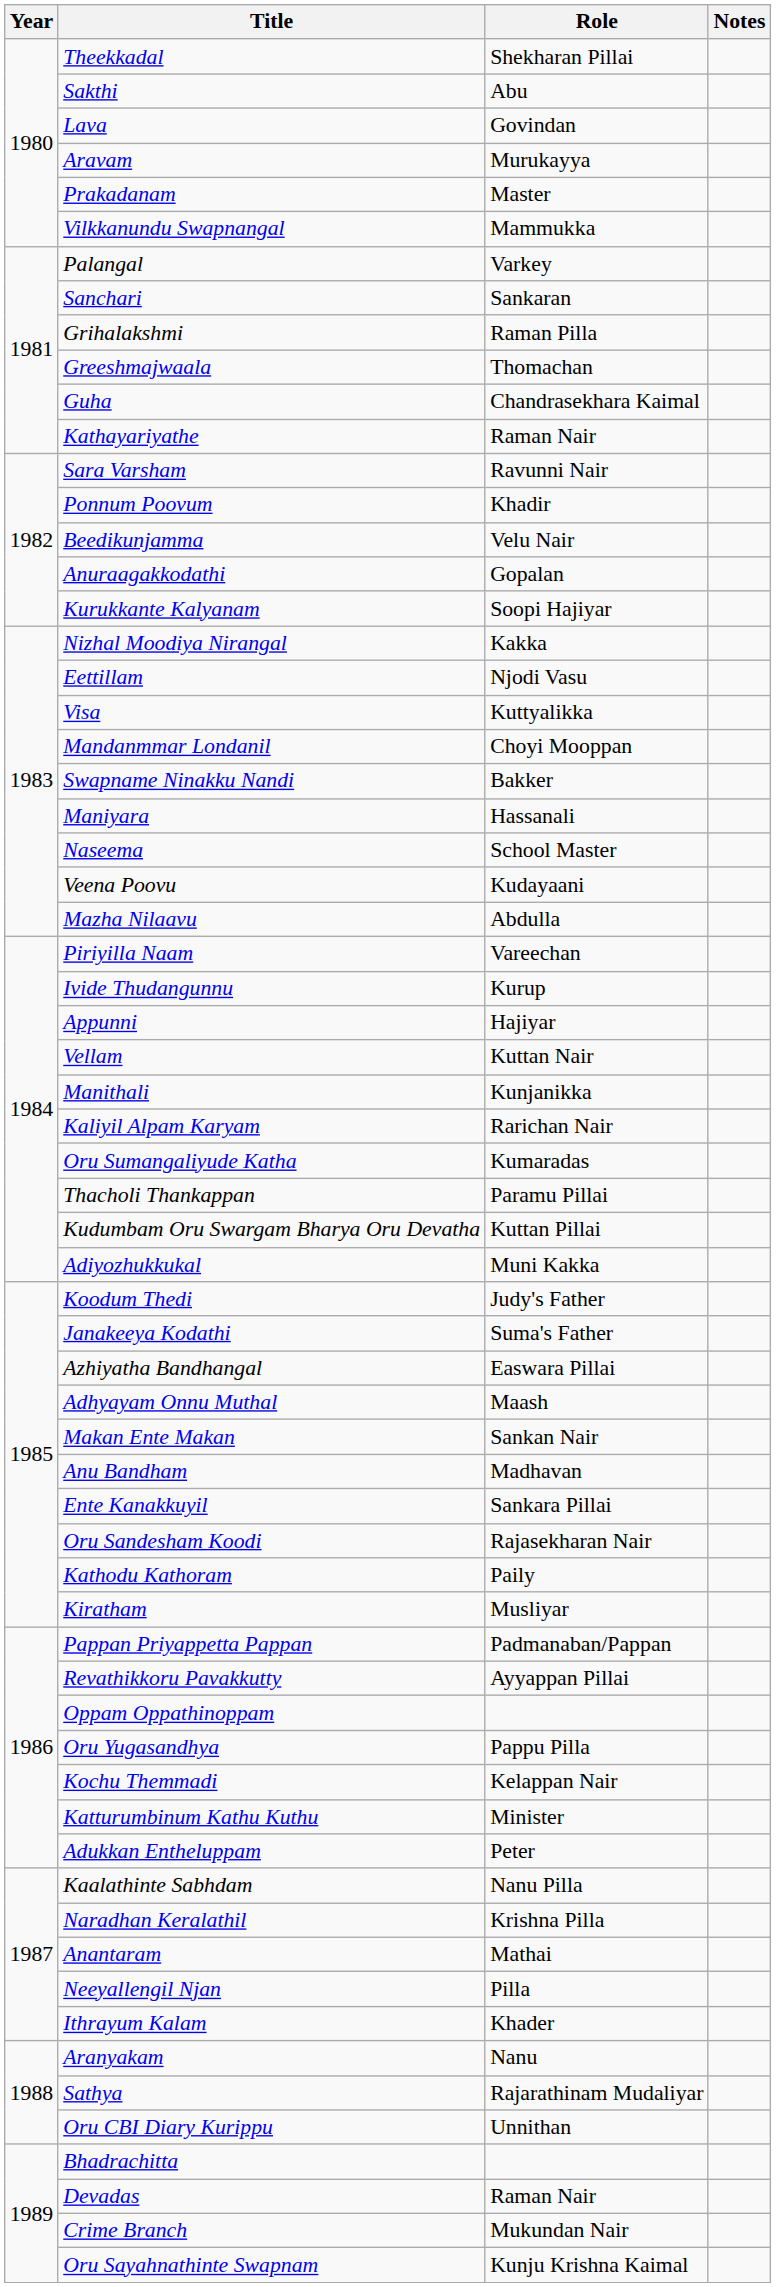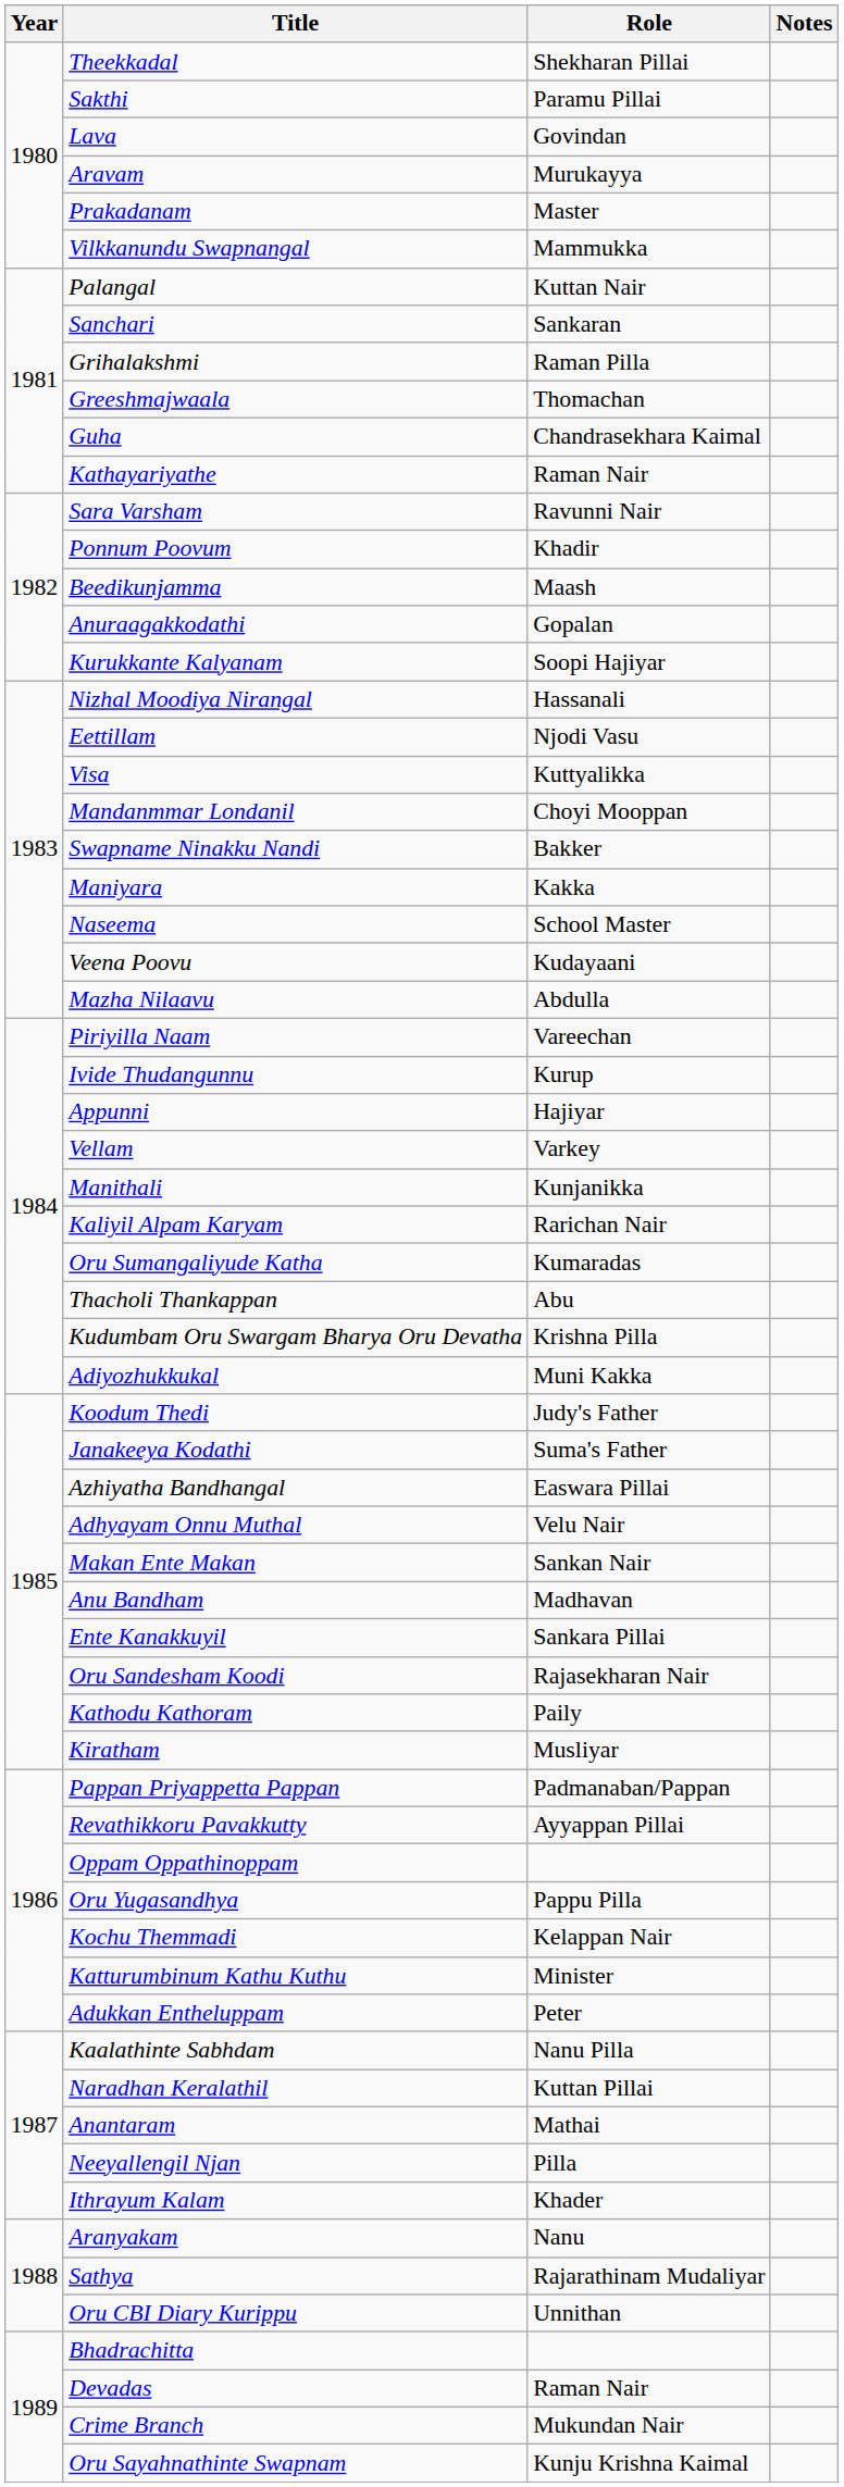Sakthi | Role: Abu -> Paramu Pillai
Palangal | Role: Varkey -> Kuttan Nair
Beedikunjamma | Role: Velu Nair -> Maash
Nizhal Moodiya Nirangal | Role: Kakka -> Hassanali
Maniyara | Role: Hassanali -> Kakka
Vellam | Role: Kuttan Nair -> Varkey
Thacholi Thankappan | Role: Paramu Pillai -> Abu
Kudumbam Oru Swargam Bharya Oru Devatha | Role: Kuttan Pillai -> Krishna Pilla
Adhyayam Onnu Muthal | Role: Maash -> Velu Nair
Naradhan Keralathil | Role: Krishna Pilla -> Kuttan Pillai
